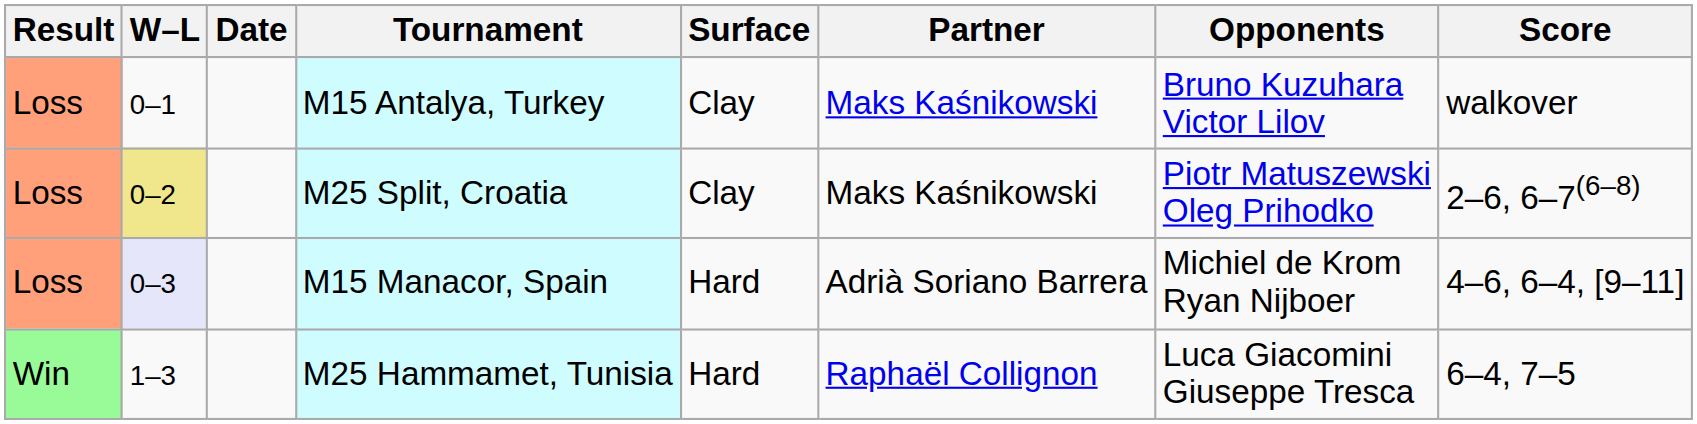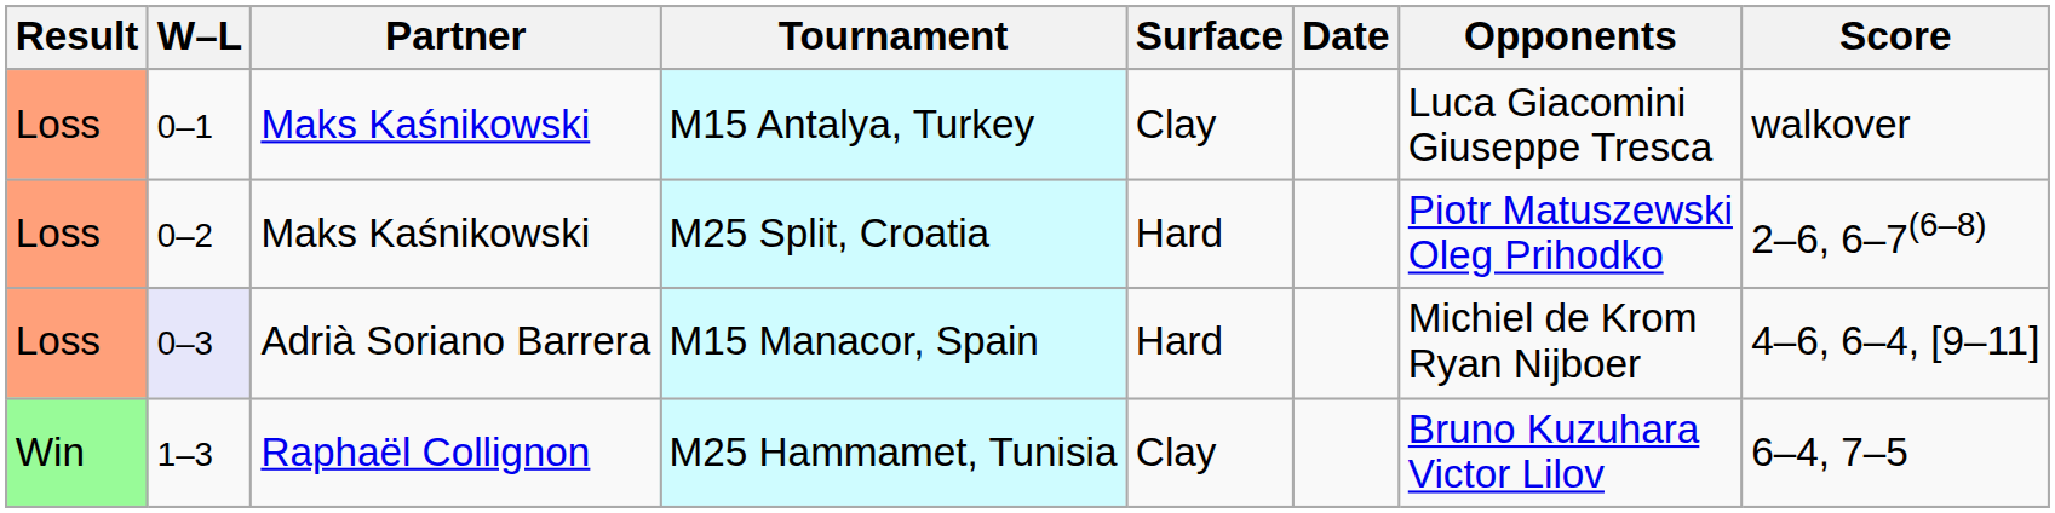columns swapped: Date <-> Partner
M15 Antalya, Turkey | Opponents: Bruno Kuzuhara Victor Lilov -> Luca Giacomini Giuseppe Tresca
M25 Split, Croatia | W–L: khaki background -> no background
M25 Split, Croatia | Surface: Clay -> Hard
M25 Hammamet, Tunisia | Surface: Hard -> Clay
M25 Hammamet, Tunisia | Opponents: Luca Giacomini Giuseppe Tresca -> Bruno Kuzuhara Victor Lilov
